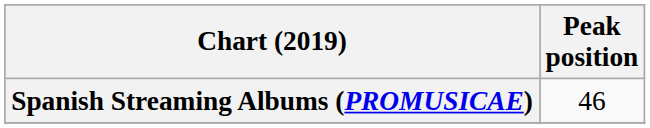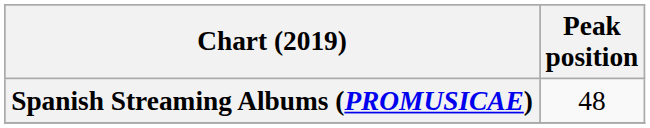Spanish Streaming Albums (PROMUSICAE) | Peak position: 46 -> 48
